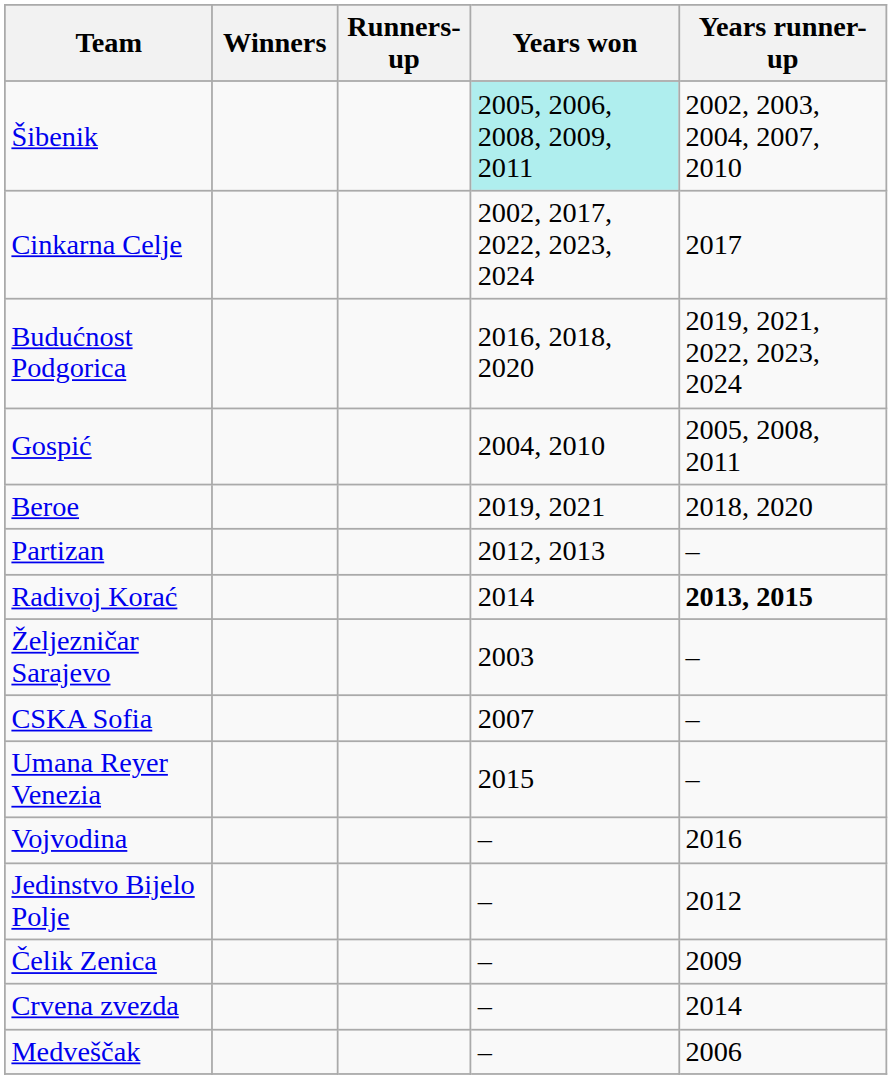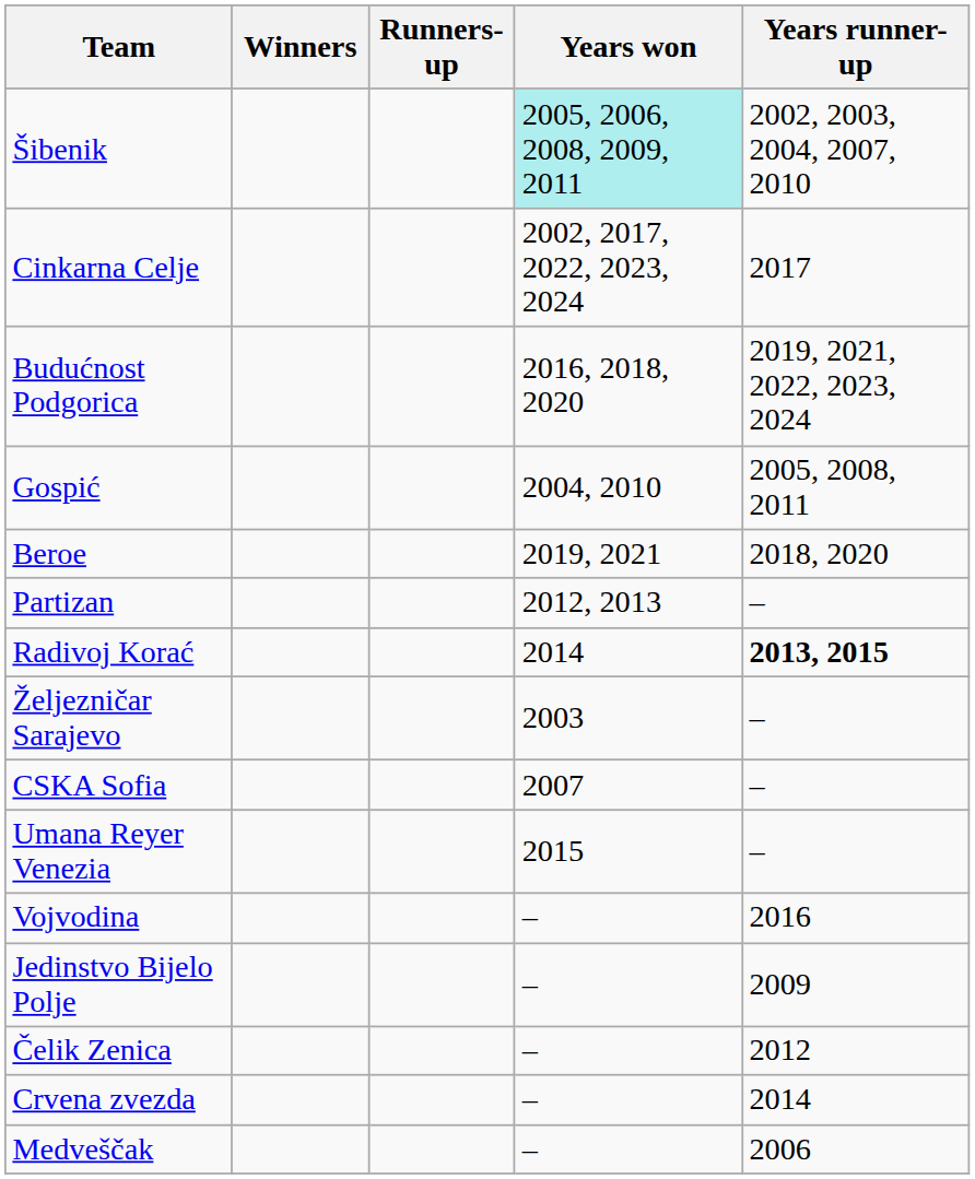Jedinstvo Bijelo Polje | Years runner-up: 2012 -> 2009
Čelik Zenica | Years runner-up: 2009 -> 2012
